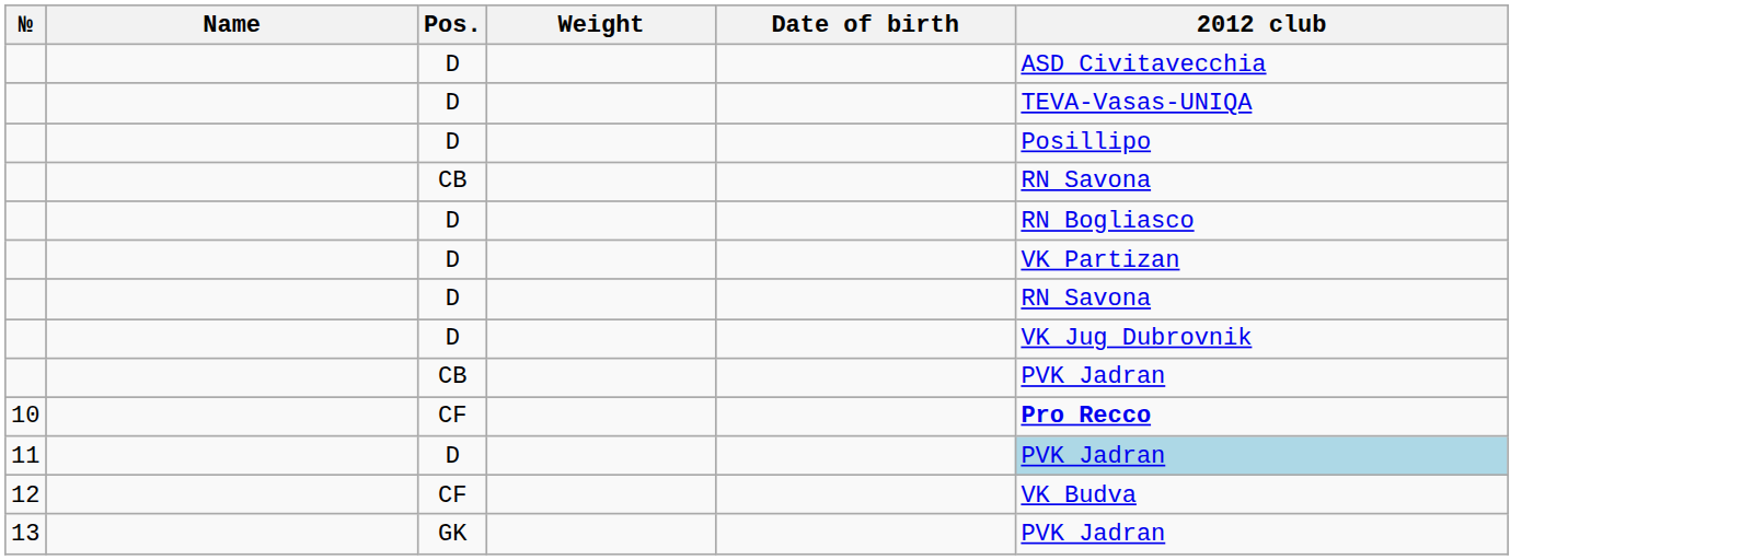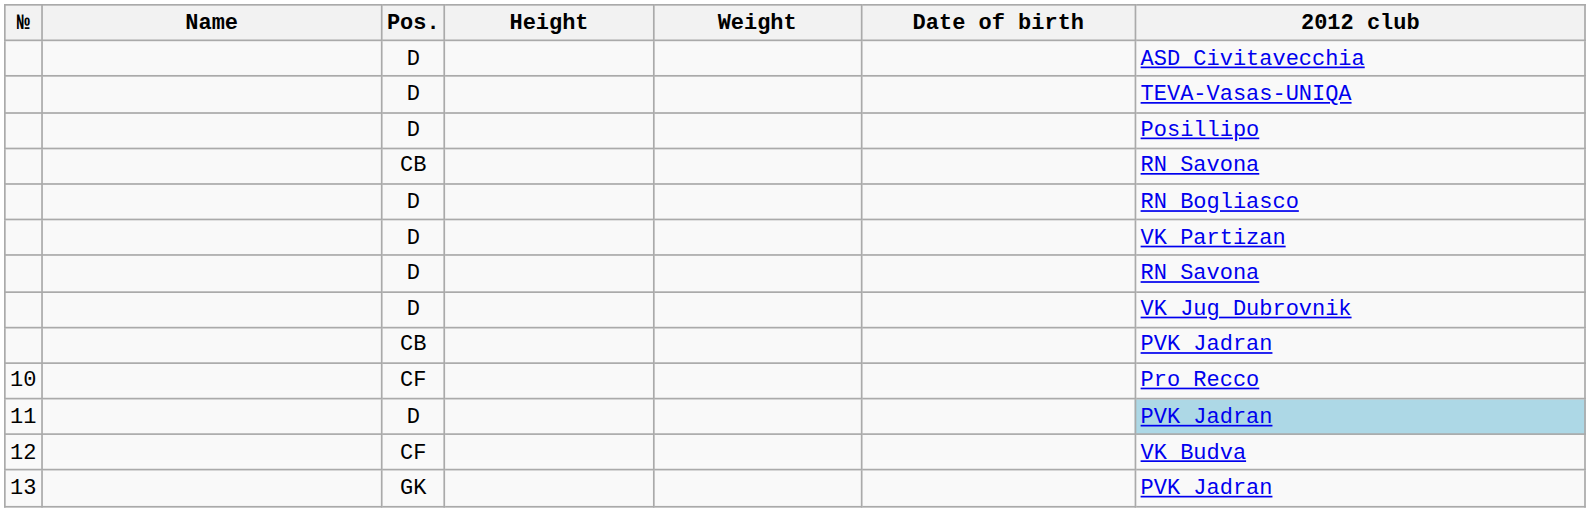+ column: Height
10 | 2012 club: bold -> normal
